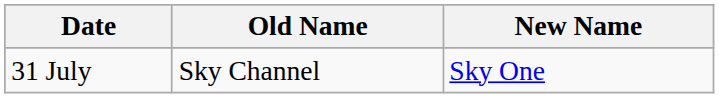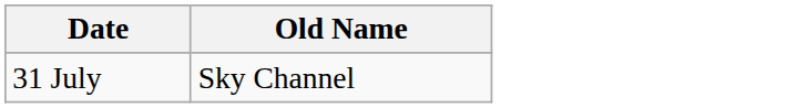- column: New Name | Sky One
